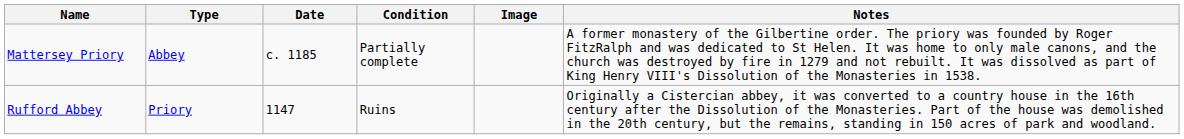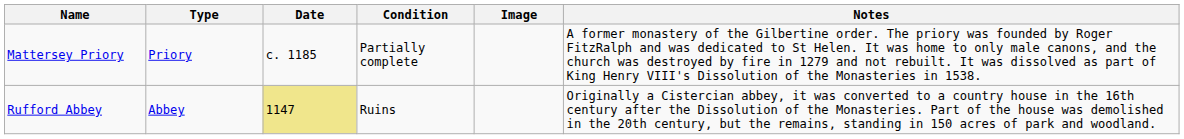Mattersey Priory | Type: Abbey -> Priory
Rufford Abbey | Type: Priory -> Abbey
Rufford Abbey | Date: no background -> khaki background
